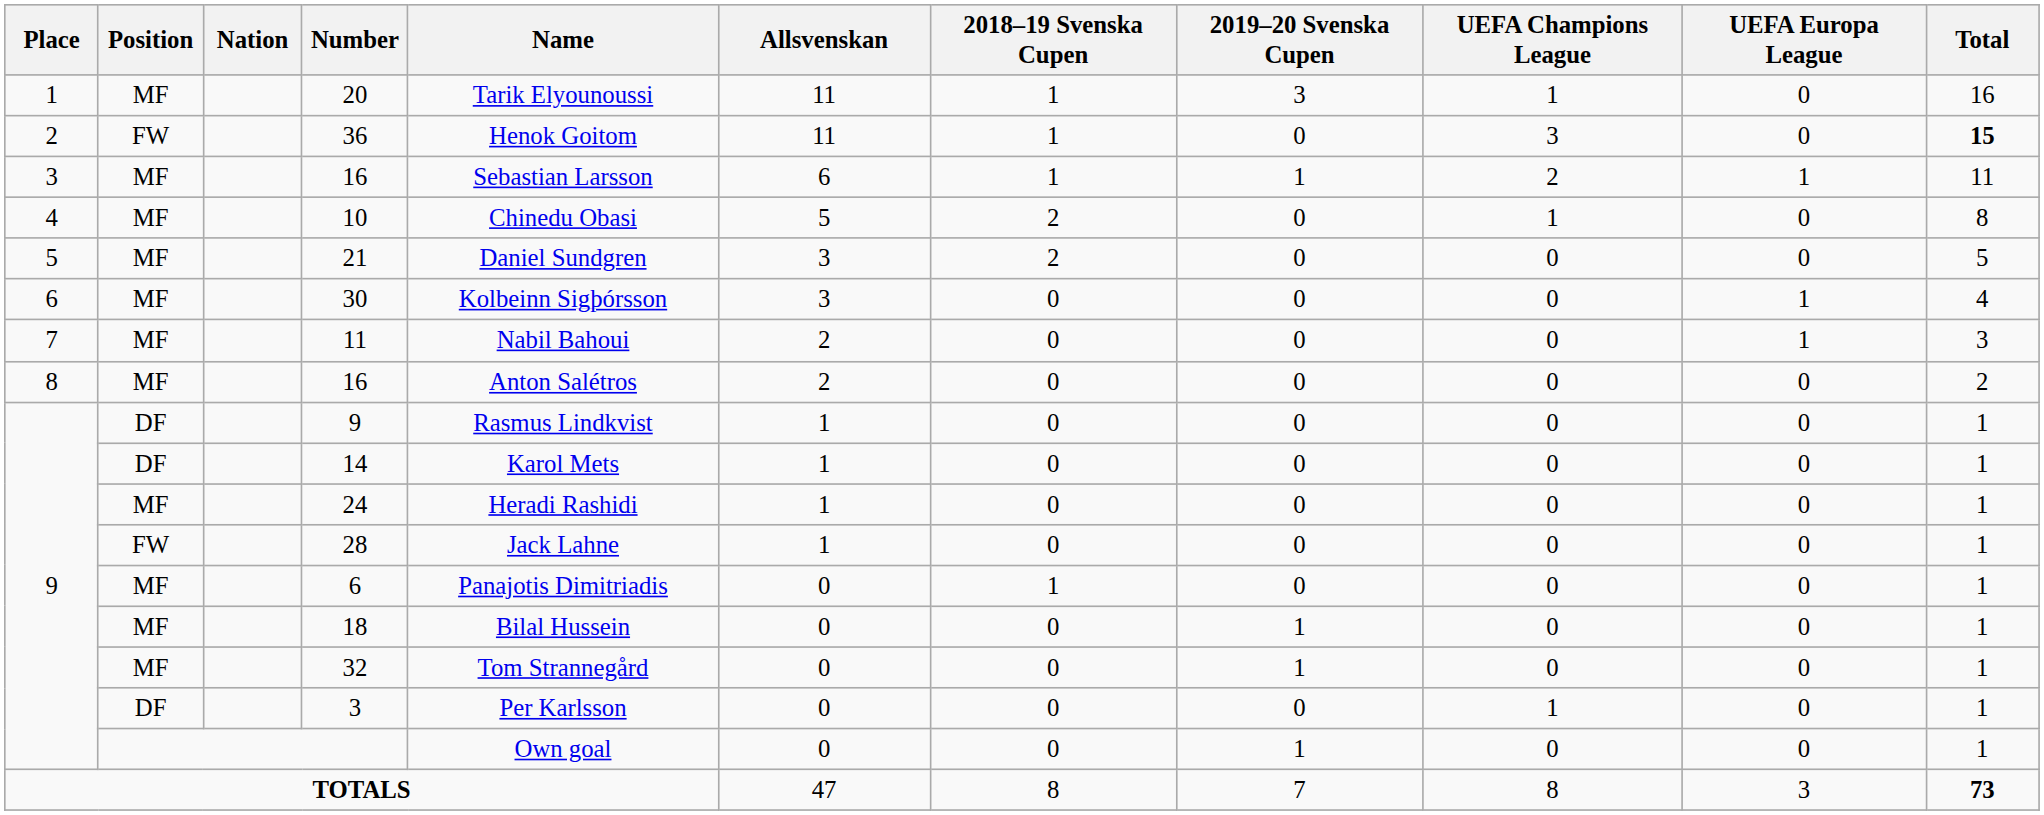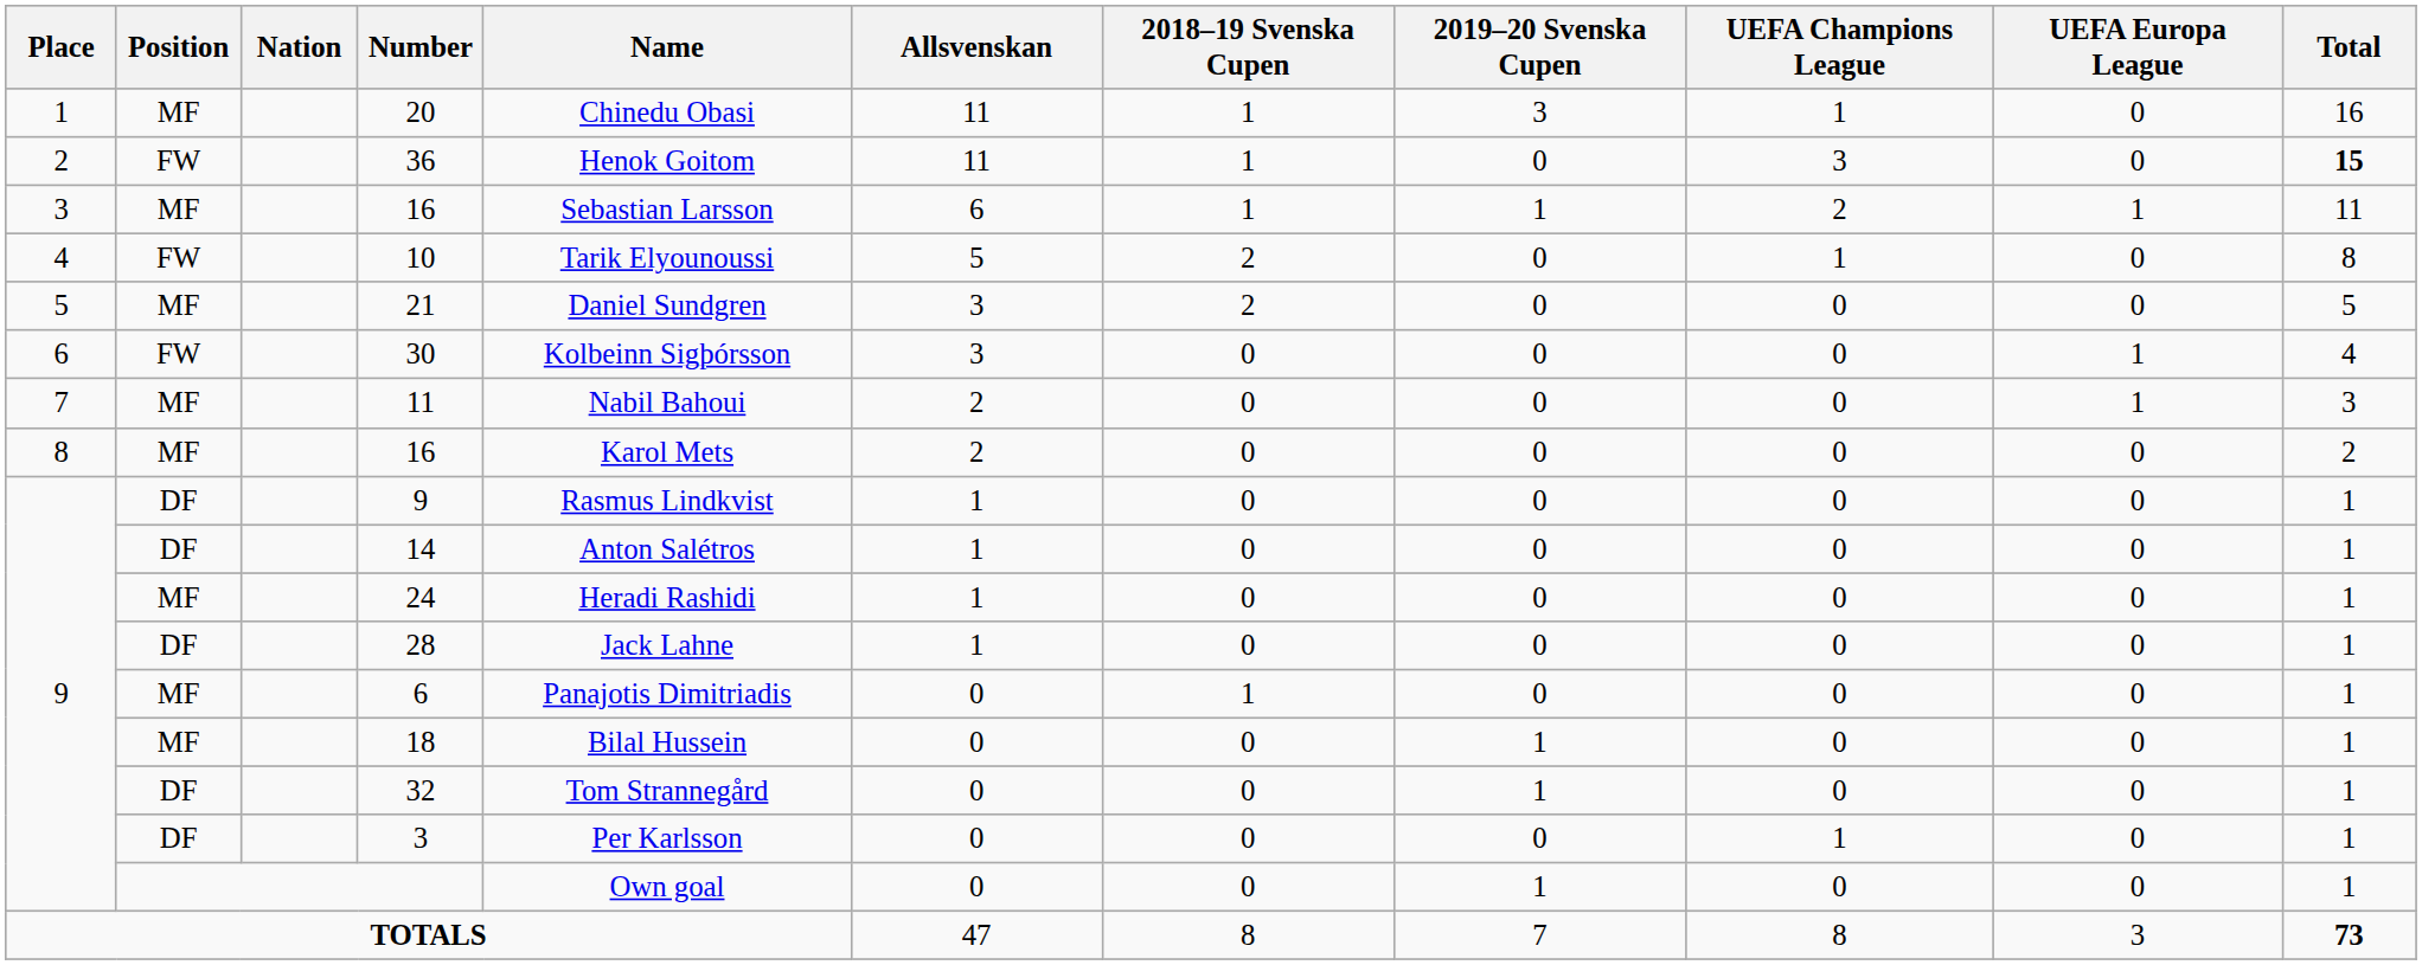20 | Name: Tarik Elyounoussi -> Chinedu Obasi
10 | Position: MF -> FW
10 | Name: Chinedu Obasi -> Tarik Elyounoussi
30 | Position: MF -> FW
8 / 16 | Name: Anton Salétros -> Karol Mets
14 | Name: Karol Mets -> Anton Salétros
28 | Position: FW -> DF
32 | Position: MF -> DF
